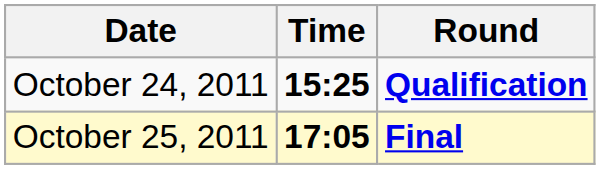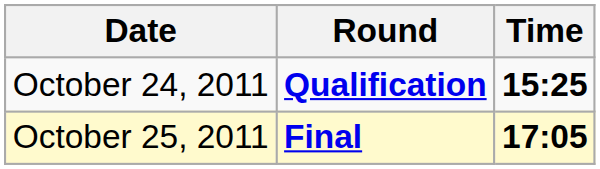columns swapped: Time <-> Round
